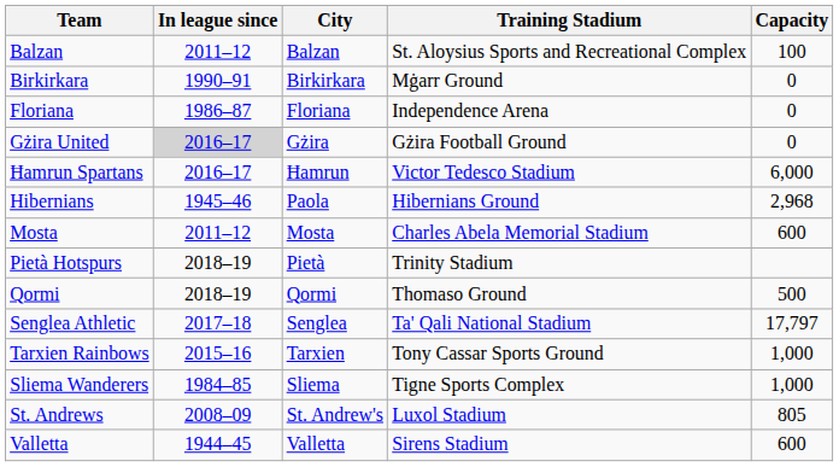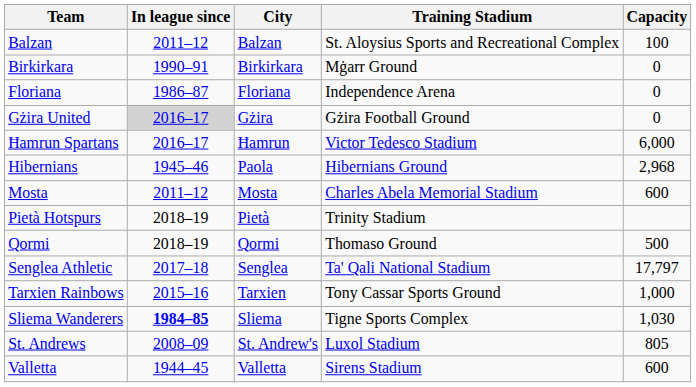Sliema Wanderers | In league since: normal -> bold
Sliema Wanderers | Capacity: 1,000 -> 1,030
